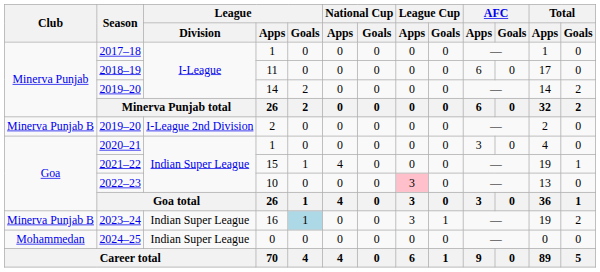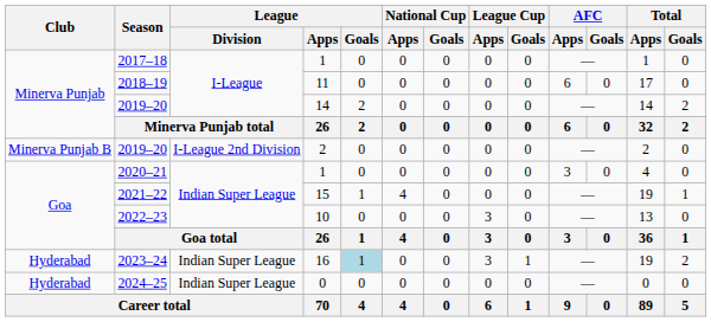2022–23 | League Cup / Apps: pink background -> no background
2023–24 | Club: Minerva Punjab B -> Hyderabad
2024–25 | Club: Mohammedan -> Hyderabad
